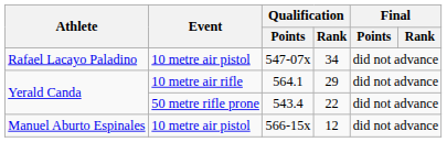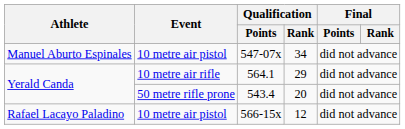547-07x | Athlete: Rafael Lacayo Paladino -> Manuel Aburto Espinales
543.4 | Qualification / Rank: 22 -> 20
566-15x | Athlete: Manuel Aburto Espinales -> Rafael Lacayo Paladino
